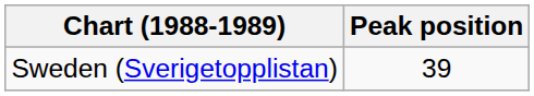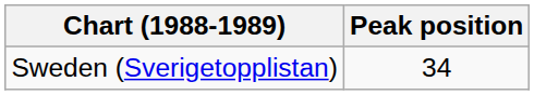Sweden (Sverigetopplistan) | Peak position: 39 -> 34
